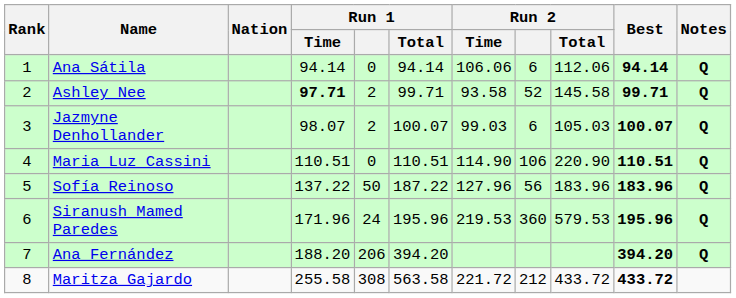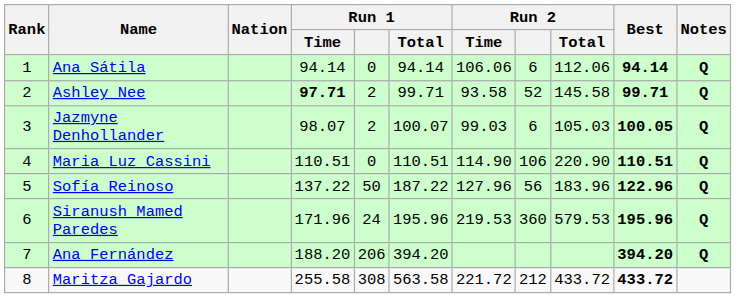Jazmyne Denhollander | Best: 100.07 -> 100.05
Sofía Reinoso | Best: 183.96 -> 122.96
